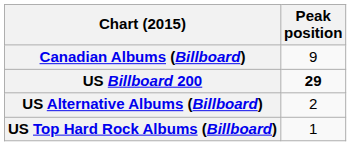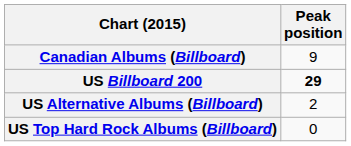US Top Hard Rock Albums (Billboard) | Peak position: 1 -> 0
